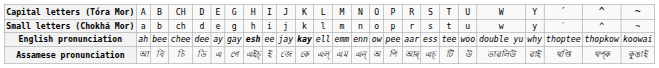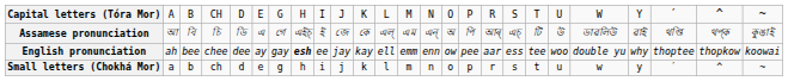rows swapped: Small letters (Chokhá Mor) <-> Assamese pronunciation
English pronunciation | column 11: bold -> normal
